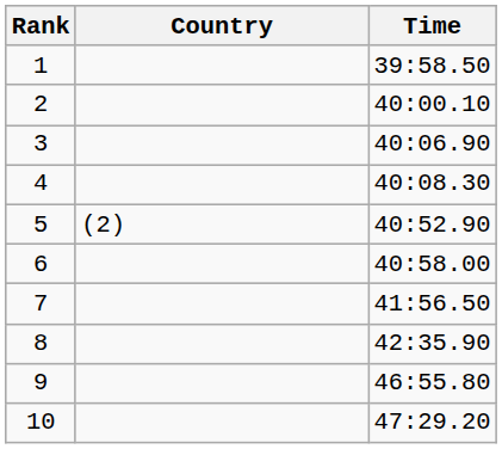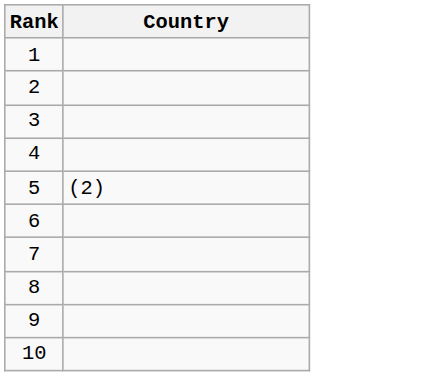- column: Time | 39:58.50 | 40:00.10 | 40:06.90 | 40:08.30 | 40:52.90 | 40:58.00 | 41:56.50 | 42:35.90 | 46:55.80 | 47:29.20
